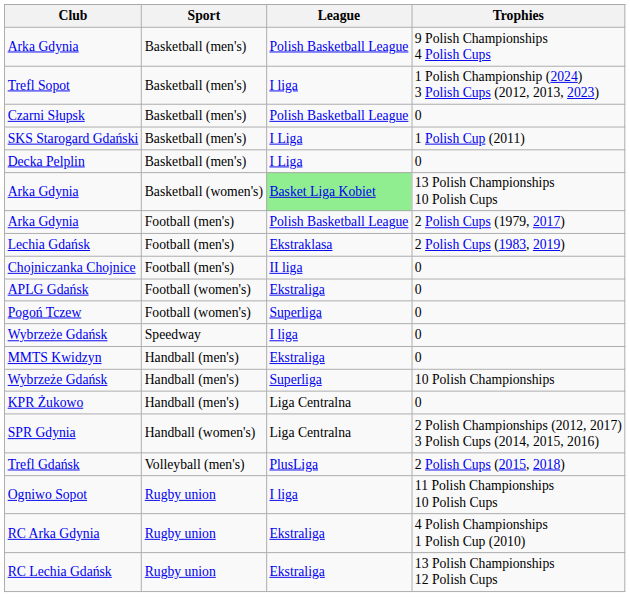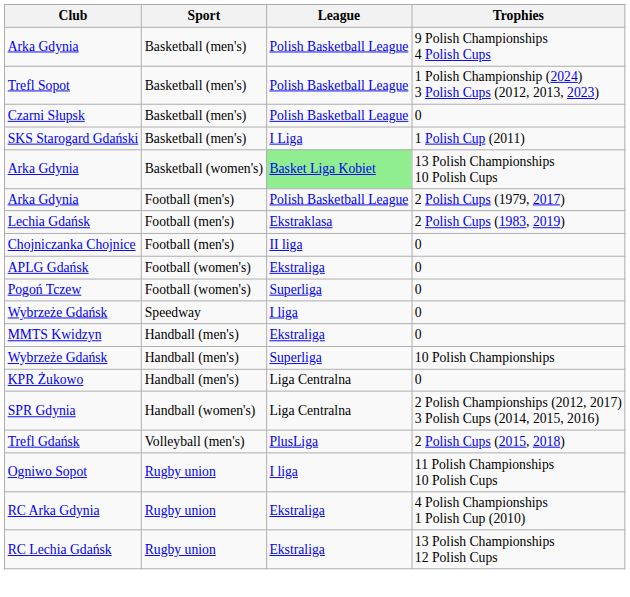Trefl Sopot | League: I liga -> Polish Basketball League
- row: Decka Pelplin | Basketball (men's) | I Liga | 0
